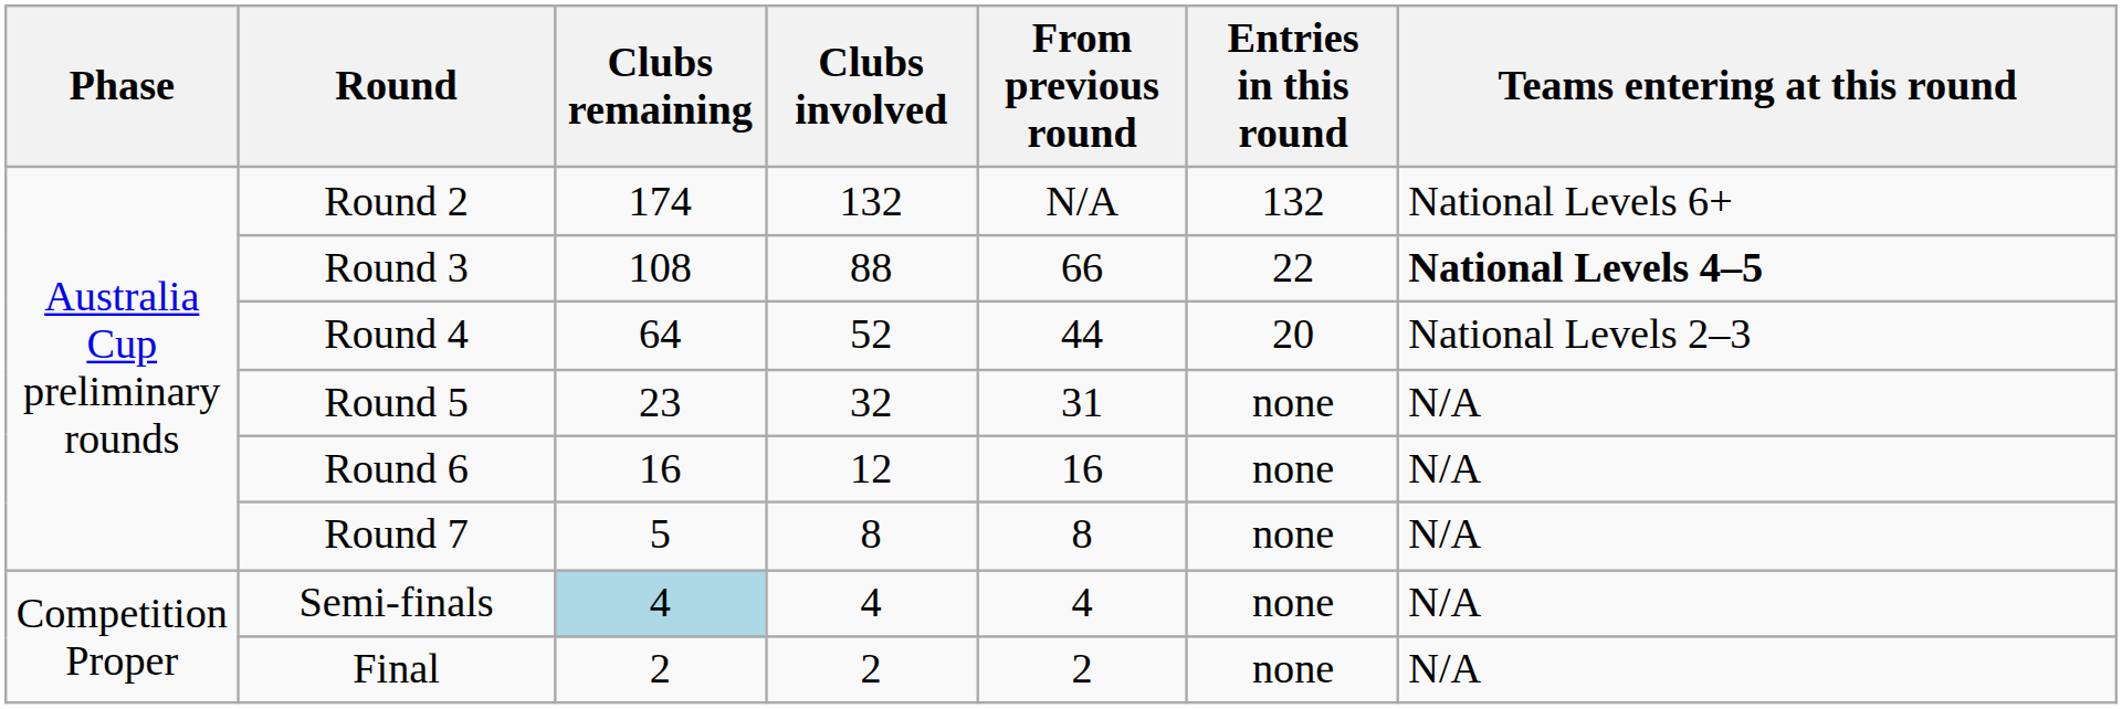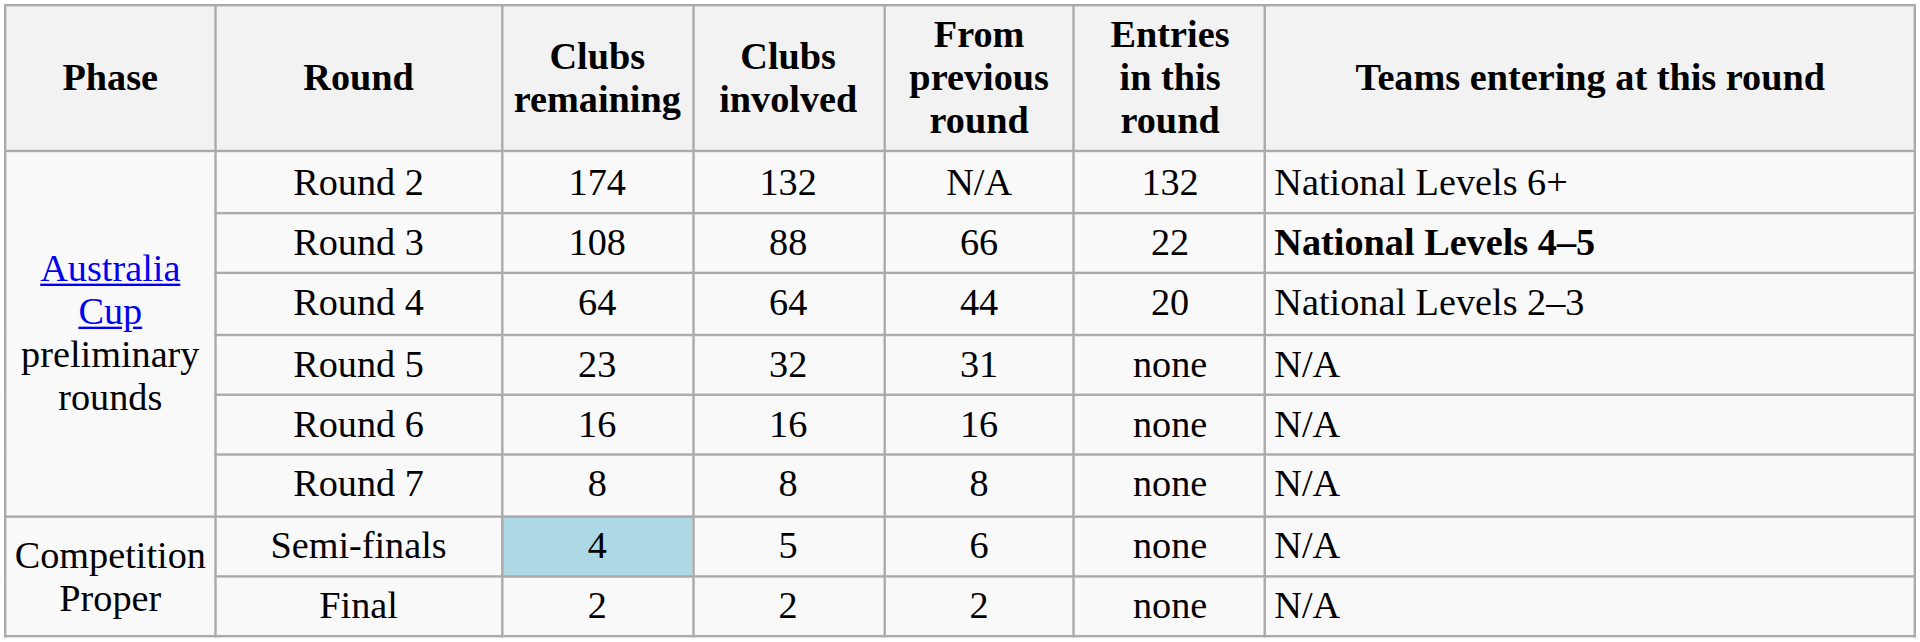Round 4 | Clubs involved: 52 -> 64
Round 6 | Clubs involved: 12 -> 16
Round 7 | Clubs remaining: 5 -> 8
Semi-finals | Clubs involved: 4 -> 5
Semi-finals | From previous round: 4 -> 6
